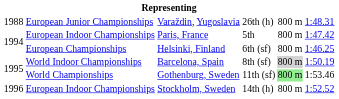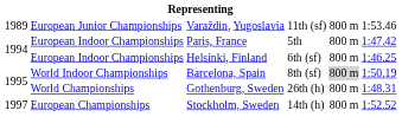Varaždin, Yugoslavia | column 1: 1988 -> 1989
Varaždin, Yugoslavia | column 4: 26th (h) -> 11th (sf)
Varaždin, Yugoslavia | column 6: 1:48.31 -> 1:53.46
Helsinki, Finland | column 2: European Championships -> European Indoor Championships
Gothenburg, Sweden | column 4: 11th (sf) -> 26th (h)
Gothenburg, Sweden | column 5: lightgreen background -> no background
Gothenburg, Sweden | column 6: 1:53.46 -> 1:48.31
Stockholm, Sweden | column 1: 1996 -> 1997
Stockholm, Sweden | column 2: European Indoor Championships -> European Championships
